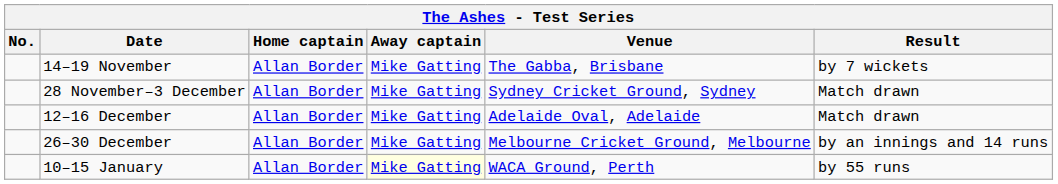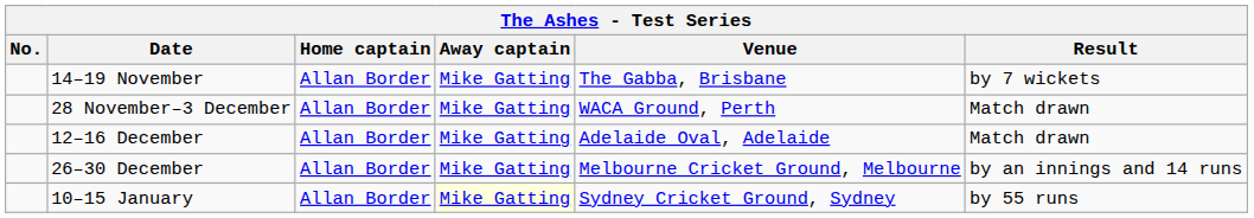28 November–3 December | Venue: Sydney Cricket Ground, Sydney -> WACA Ground, Perth
10–15 January | Venue: WACA Ground, Perth -> Sydney Cricket Ground, Sydney
